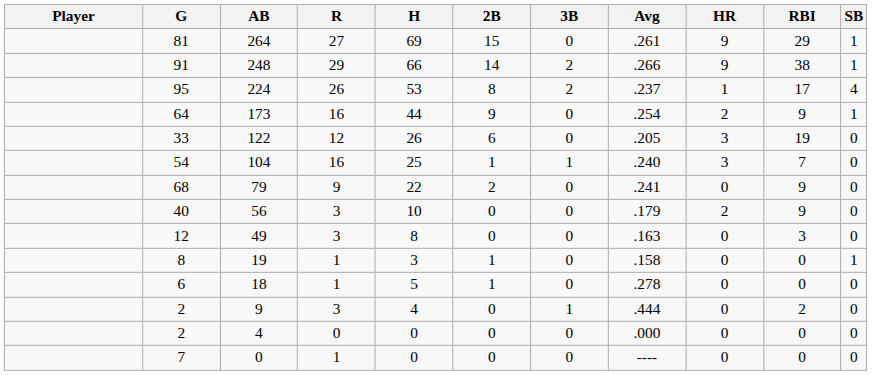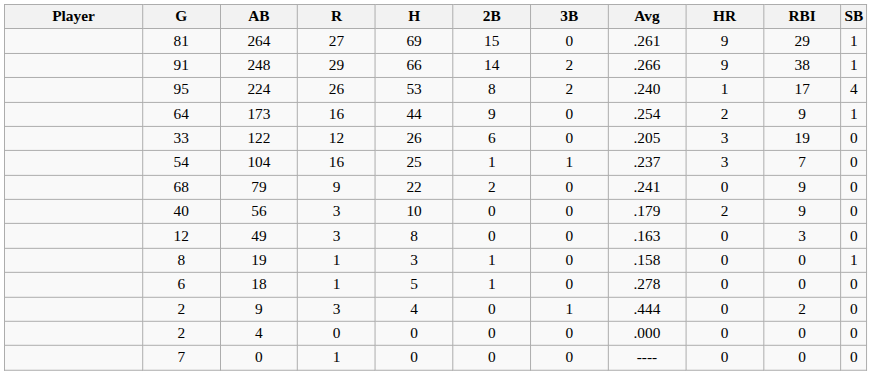224 | Avg: .237 -> .240
104 | Avg: .240 -> .237
